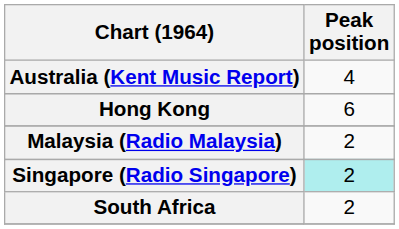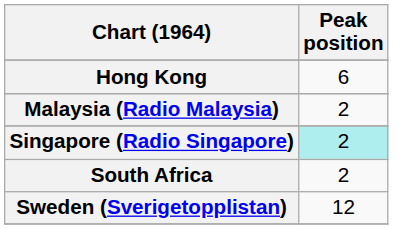- row: Australia (Kent Music Report) | 4
+ row: Sweden (Sverigetopplistan) | 12
